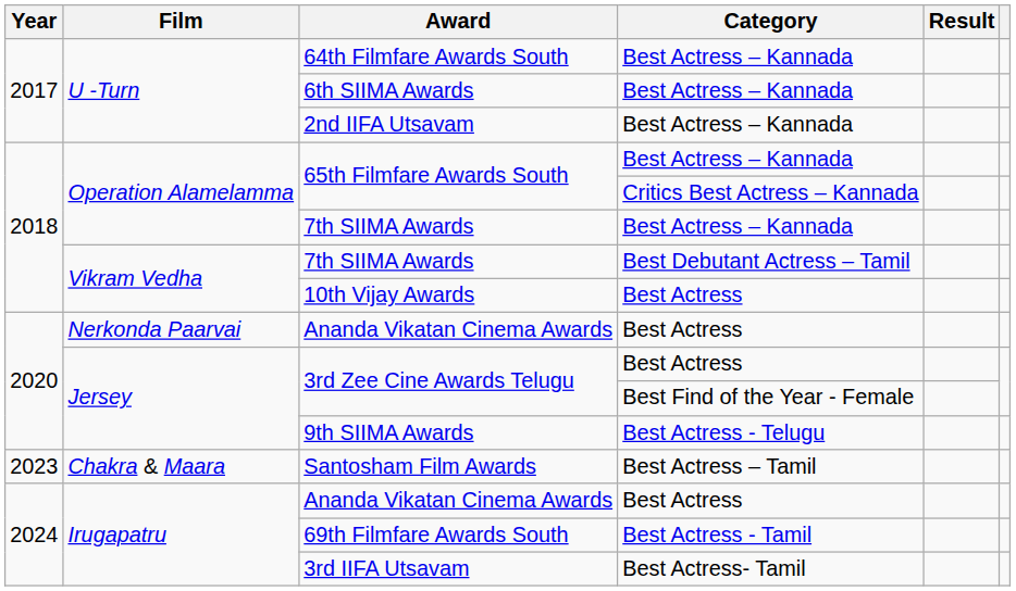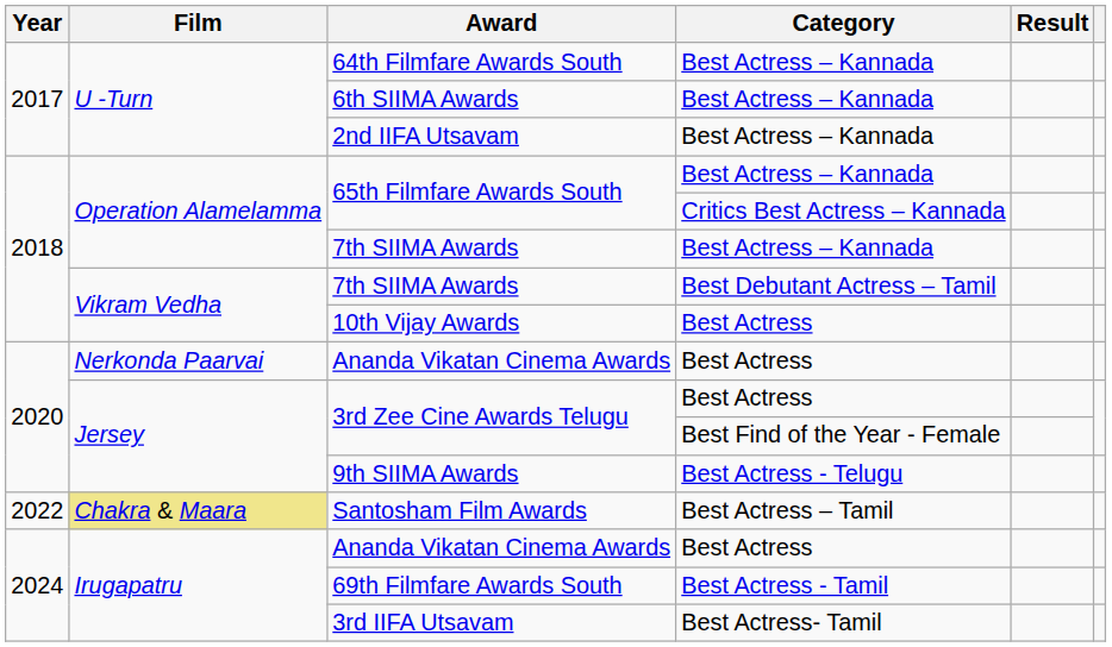Santosham Film Awards | Year: 2023 -> 2022
Santosham Film Awards | Film: no background -> khaki background
